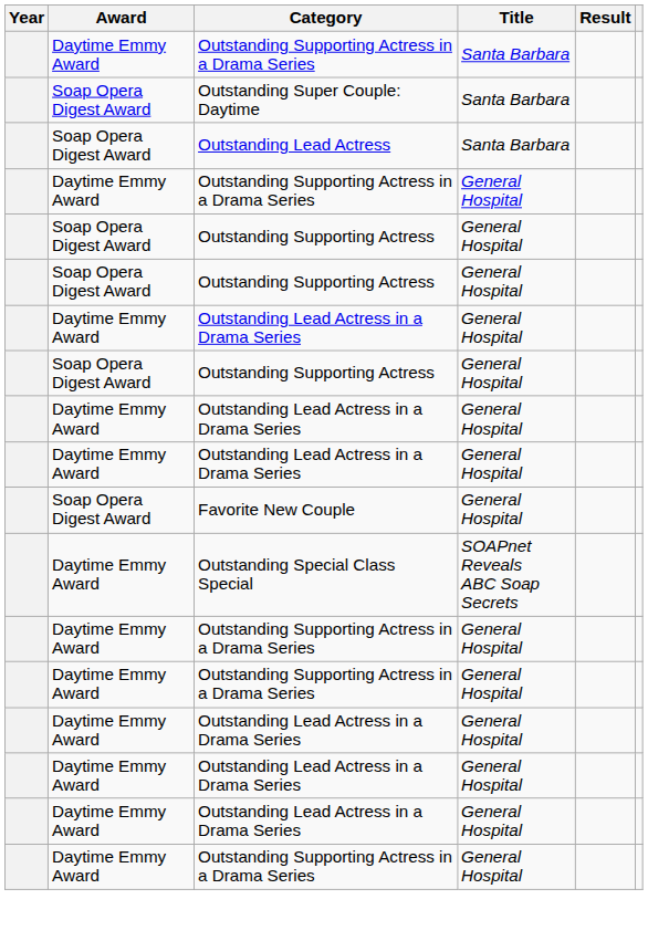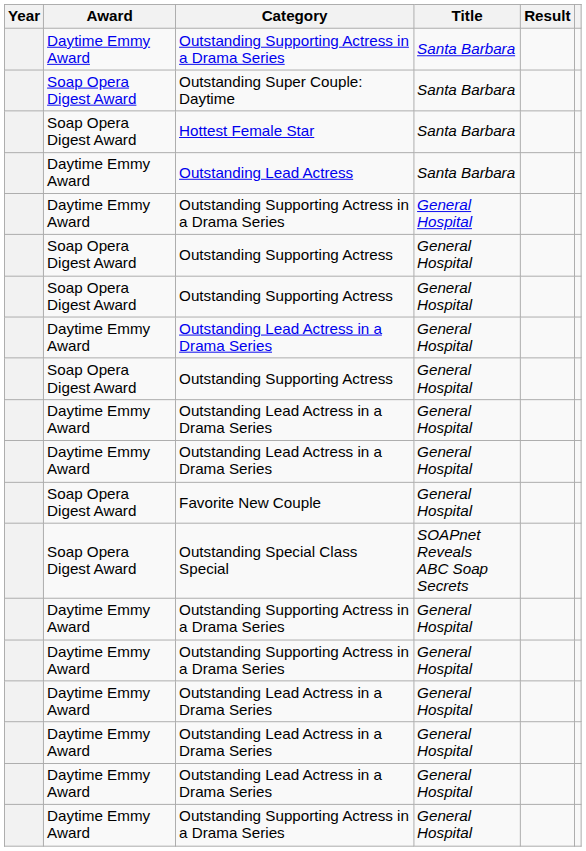+ row: Soap Opera Digest Award | Hottest Female Star | Santa Barbara
Outstanding Lead Actress | Award: Soap Opera Digest Award -> Daytime Emmy Award
Outstanding Special Class Special | Award: Daytime Emmy Award -> Soap Opera Digest Award
